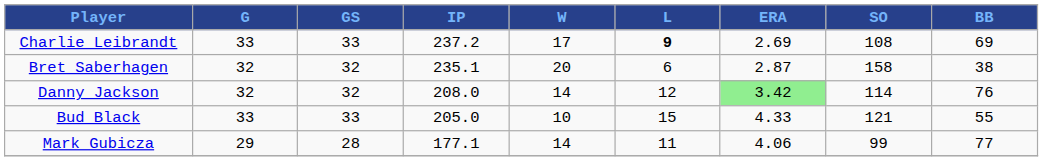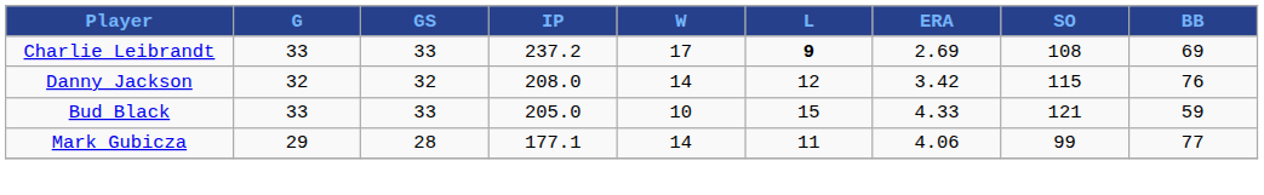- row: Bret Saberhagen | 32 | 32 | 235.1 | 20 | 6 | 2.87 | 158 | 38
Danny Jackson | ERA: lightgreen background -> no background
Danny Jackson | SO: 114 -> 115
Bud Black | BB: 55 -> 59
